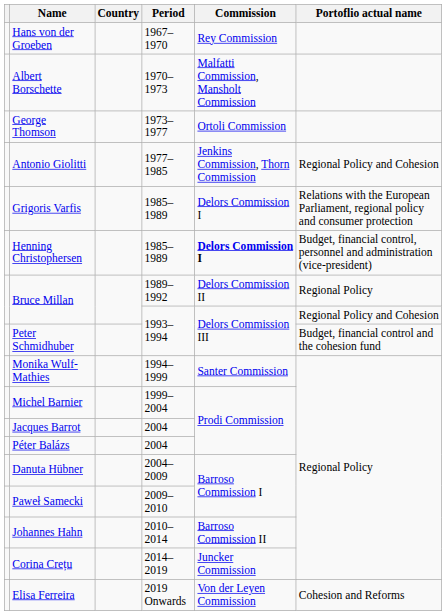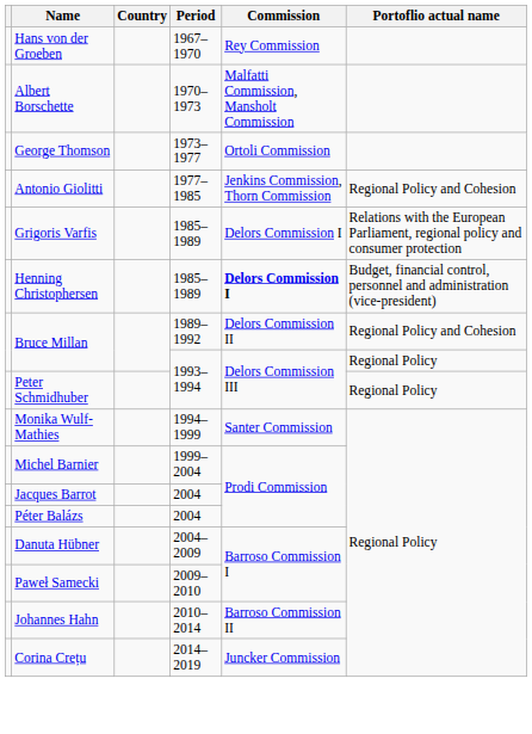Bruce Millan / 1989–1992 | Portoflio actual name: Regional Policy -> Regional Policy and Cohesion
Bruce Millan / 1993–1994 | Portoflio actual name: Regional Policy and Cohesion -> Regional Policy
Peter Schmidhuber | Portoflio actual name: Budget, financial control and the cohesion fund -> Regional Policy
- row: Elisa Ferreira | 2019 Onwards | Von der Leyen Commission | Cohesion and Reforms
